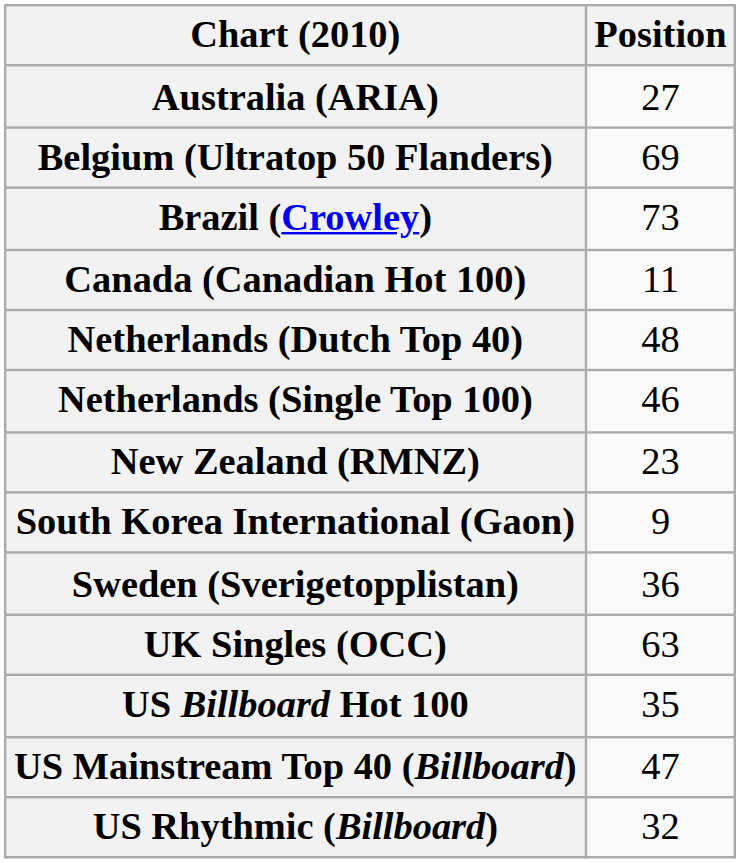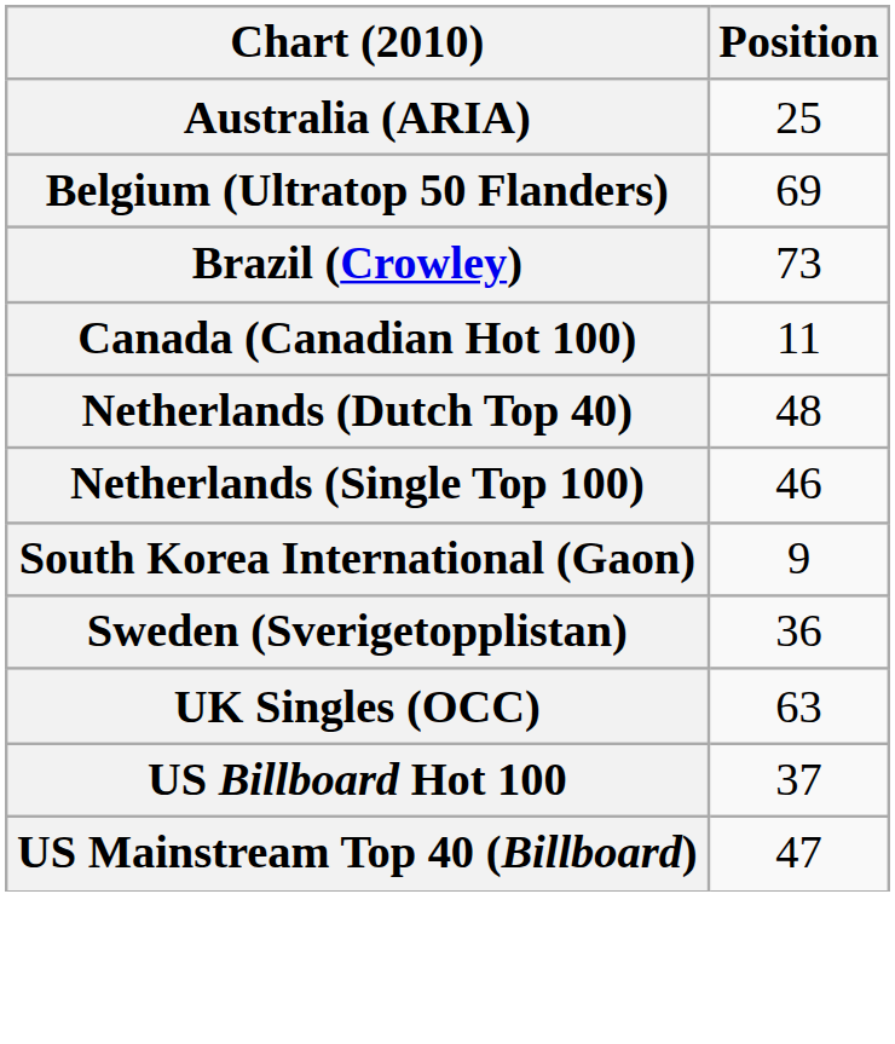Australia (ARIA) | Position: 27 -> 25
- row: New Zealand (RMNZ) | 23
US Billboard Hot 100 | Position: 35 -> 37
- row: US Rhythmic (Billboard) | 32
